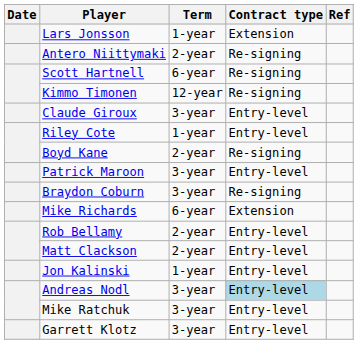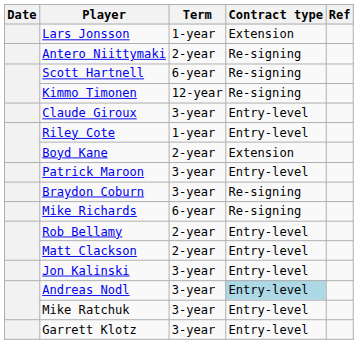Boyd Kane | Contract type: Re-signing -> Extension
Mike Richards | Contract type: Extension -> Re-signing
Jon Kalinski | Term: 1-year -> 3-year
